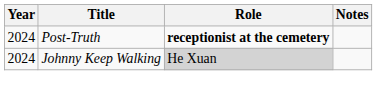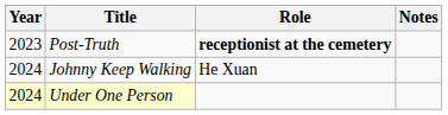Post-Truth | Year: 2024 -> 2023
Johnny Keep Walking | Role: lightgrey background -> no background
+ row: 2024 | Under One Person
